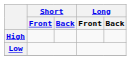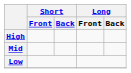+ row: Mid
